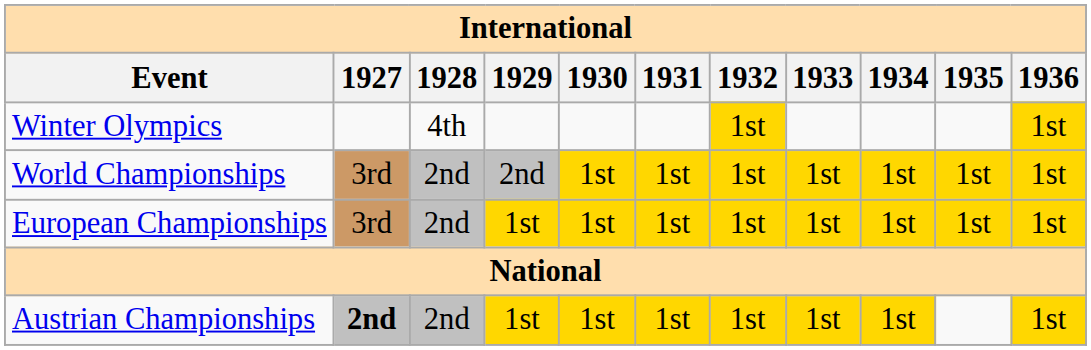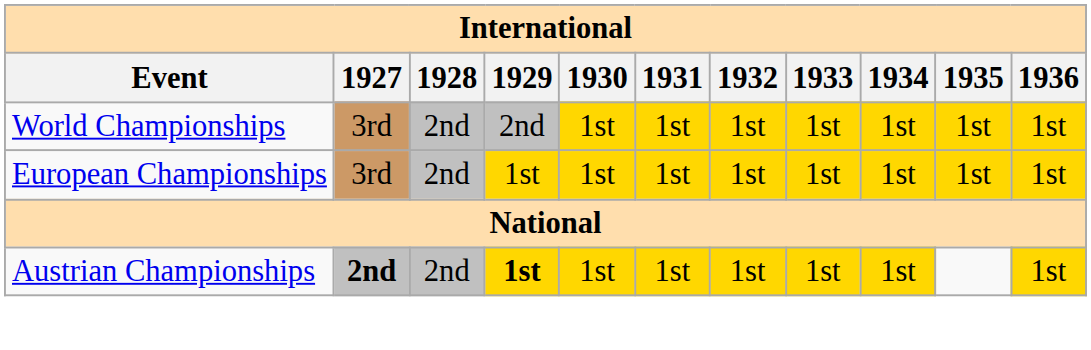- row: Winter Olympics | 4th | 1st | 1st
Austrian Championships | 1929: normal -> bold
